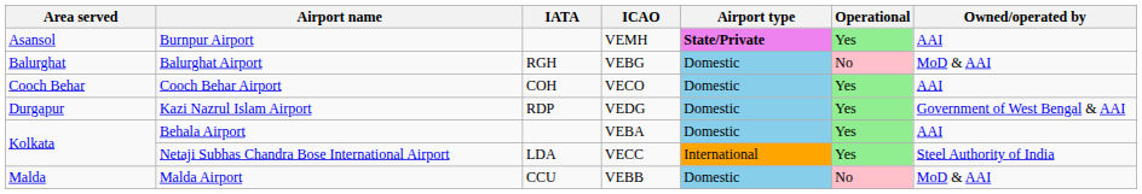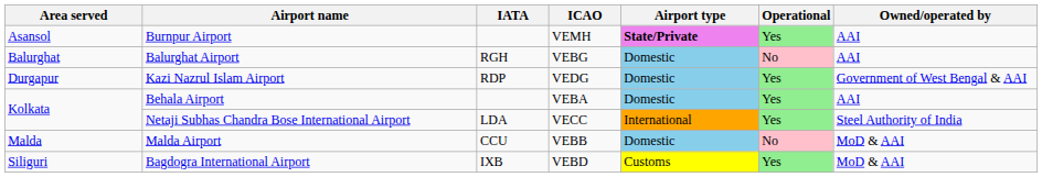Balurghat Airport | Owned/operated by: MoD & AAI -> AAI
- row: Cooch Behar | Cooch Behar Airport | COH | VECO | Domestic | Yes | AAI
+ row: Siliguri | Bagdogra International Airport | IXB | VEBD | Customs | Yes | MoD & AAI
